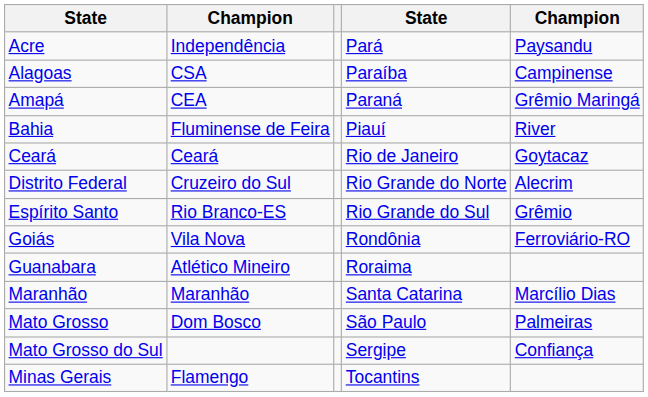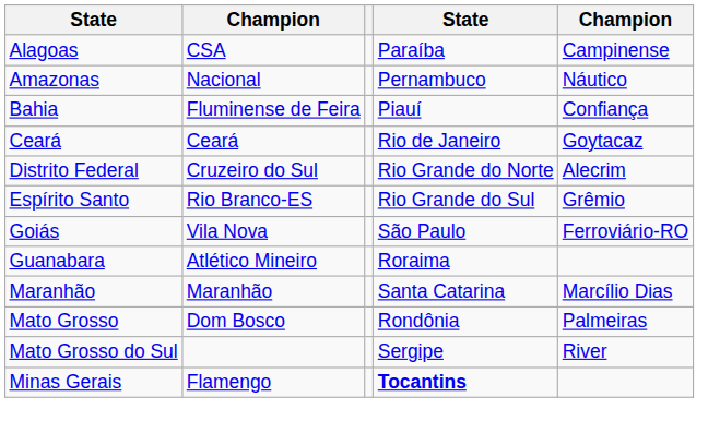- row: Acre | Independência | Pará | Paysandu
- row: Amapá | CEA | Paraná | Grêmio Maringá
+ row: Amazonas | Nacional | Pernambuco | Náutico
Bahia | column 5: River -> Confiança
Goiás | column 4: Rondônia -> São Paulo
Mato Grosso | column 4: São Paulo -> Rondônia
Mato Grosso do Sul | column 5: Confiança -> River
Minas Gerais | column 4: normal -> bold
